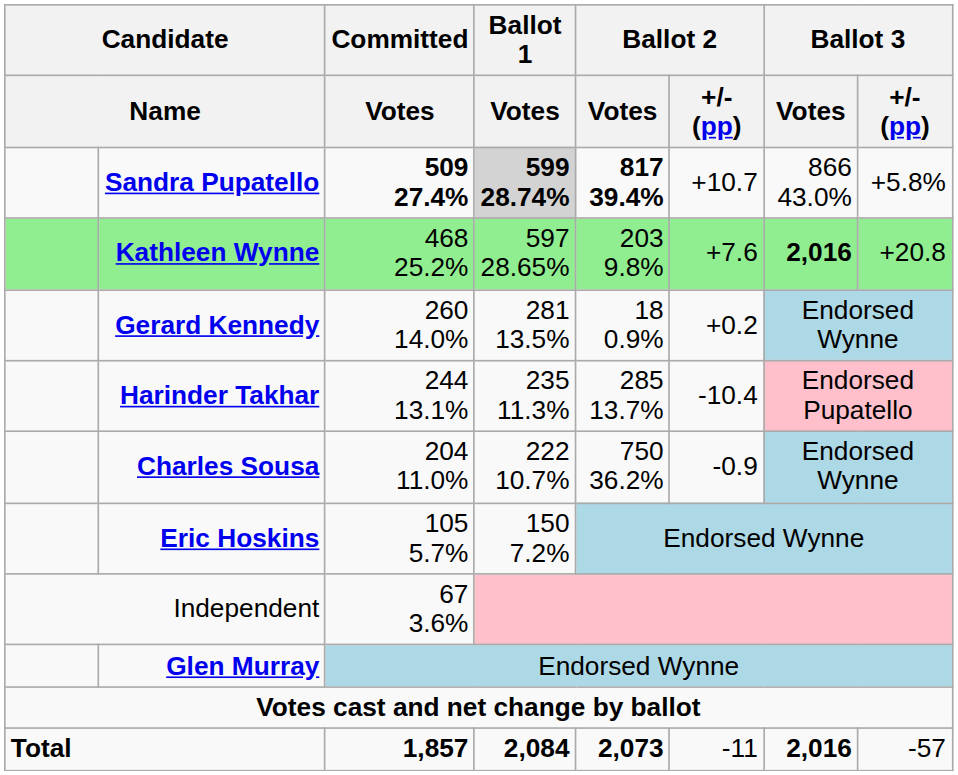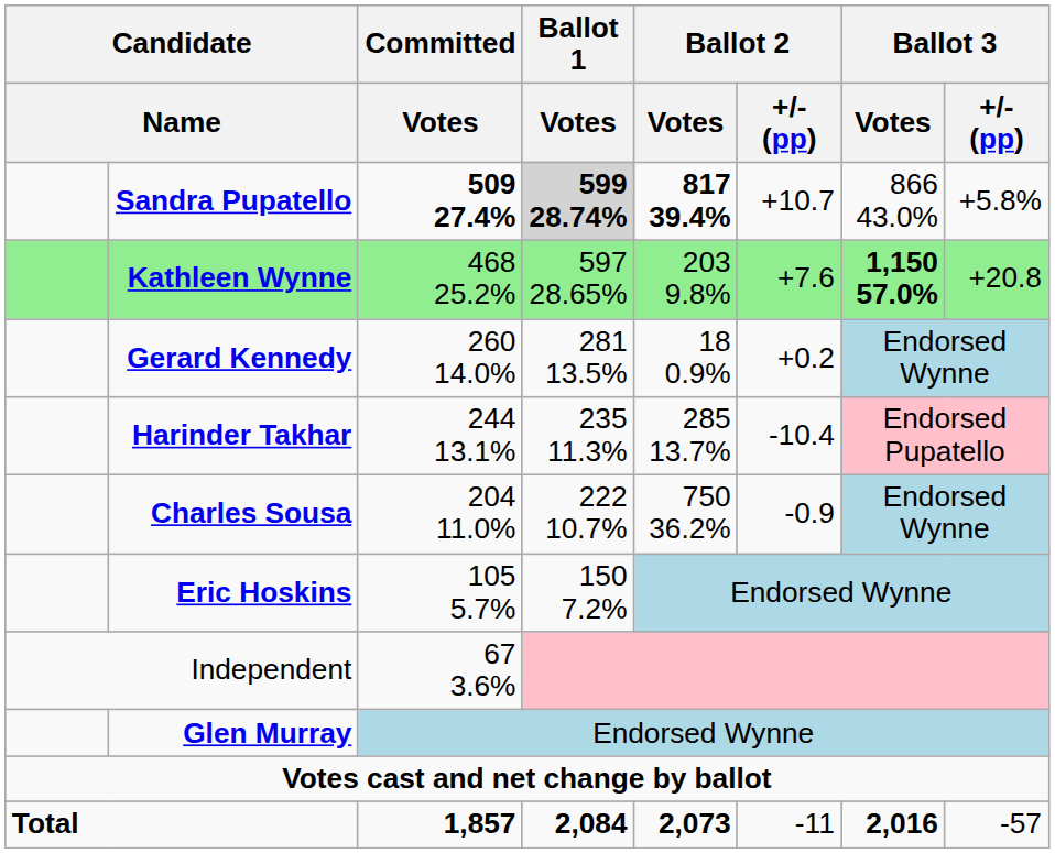Kathleen Wynne | Ballot 3 / Votes: 2,016 -> 1,150 57.0%
